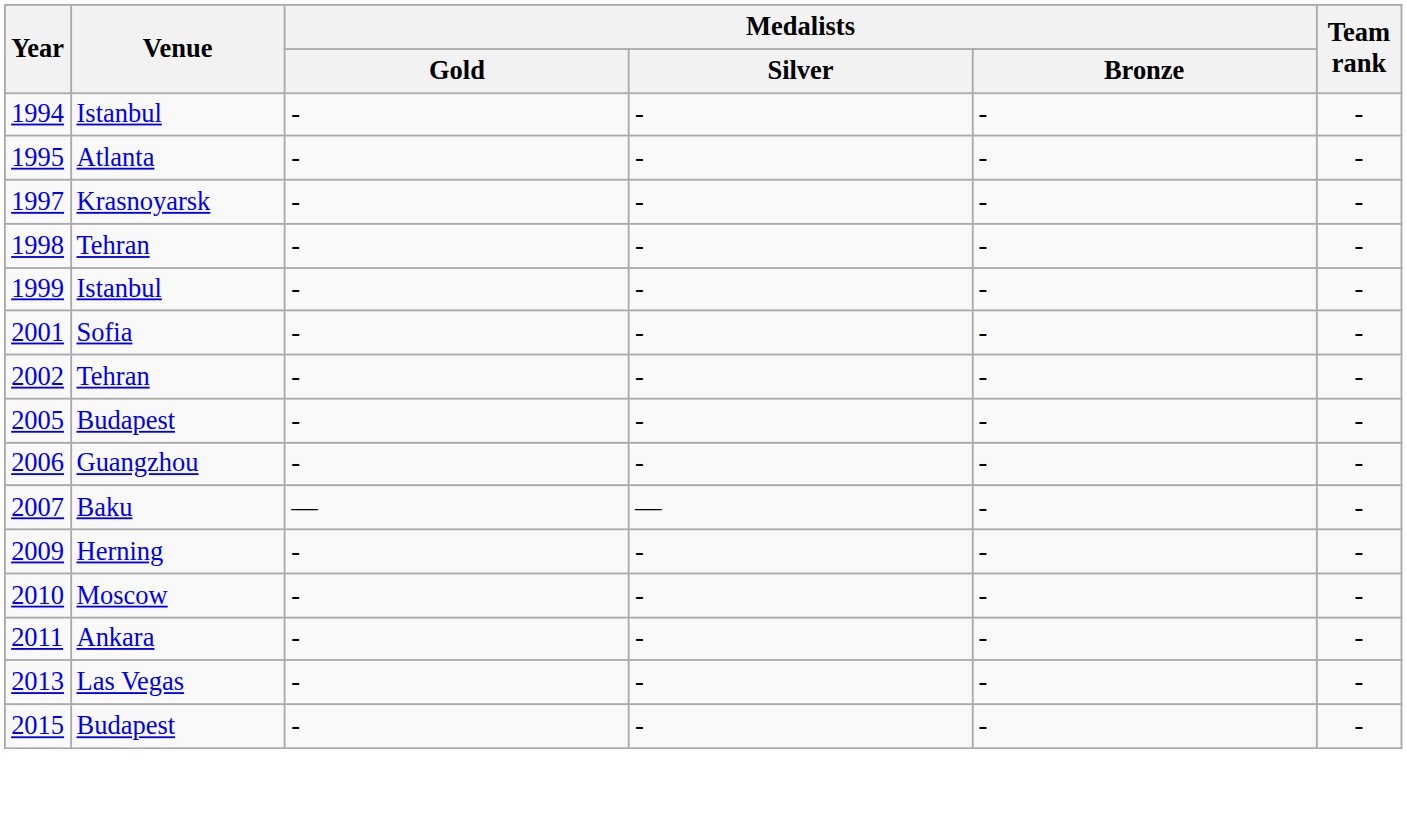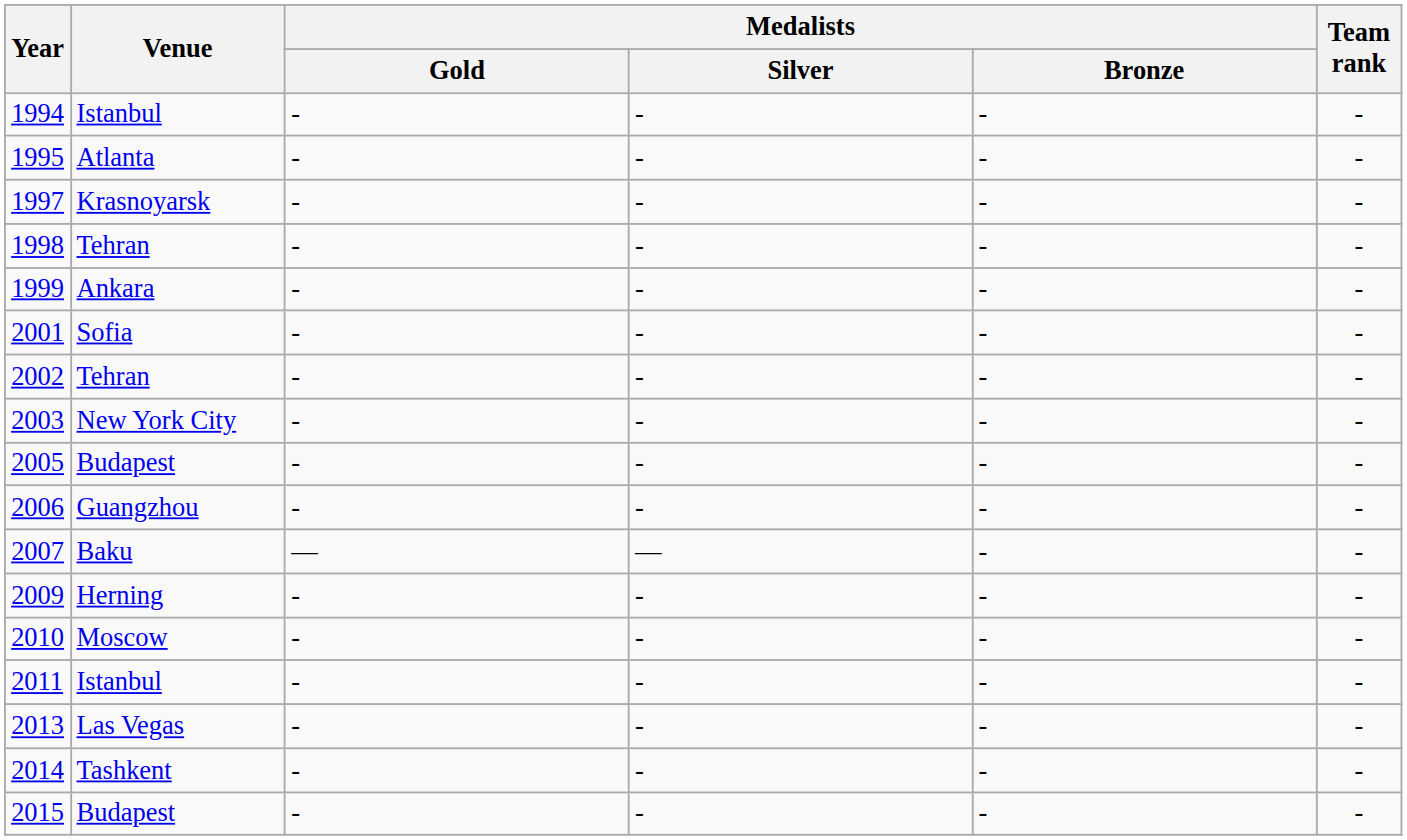1999 | Venue: Istanbul -> Ankara
+ row: 2003 | New York City | - | - | - | -
2011 | Venue: Ankara -> Istanbul
+ row: 2014 | Tashkent | - | - | - | -
